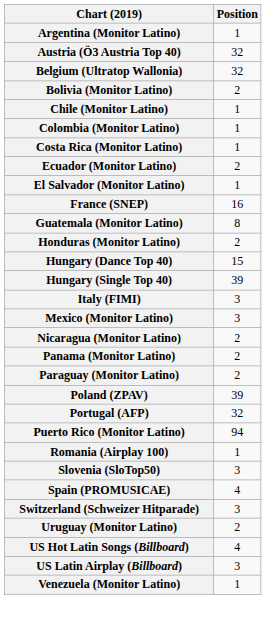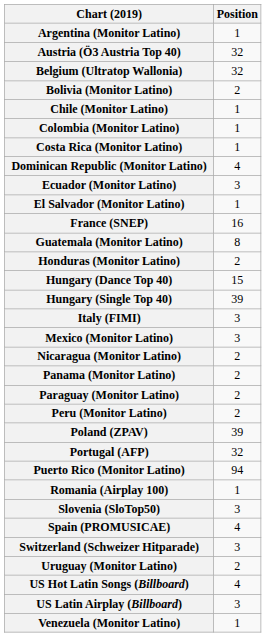+ row: Dominican Republic (Monitor Latino) | 4
Ecuador (Monitor Latino) | Position: 2 -> 3
+ row: Peru (Monitor Latino) | 2
